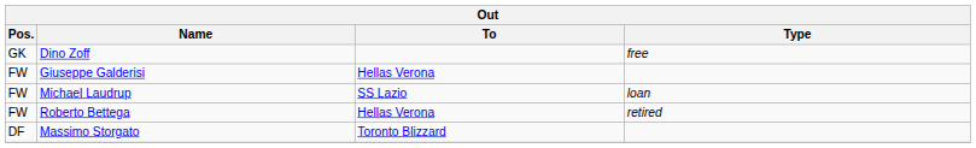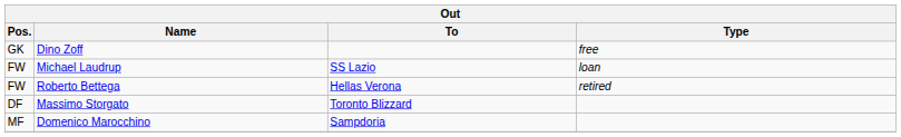- row: FW | Giuseppe Galderisi | Hellas Verona
+ row: MF | Domenico Marocchino | Sampdoria
